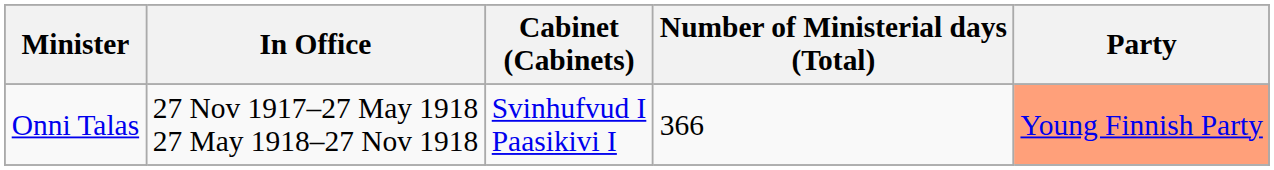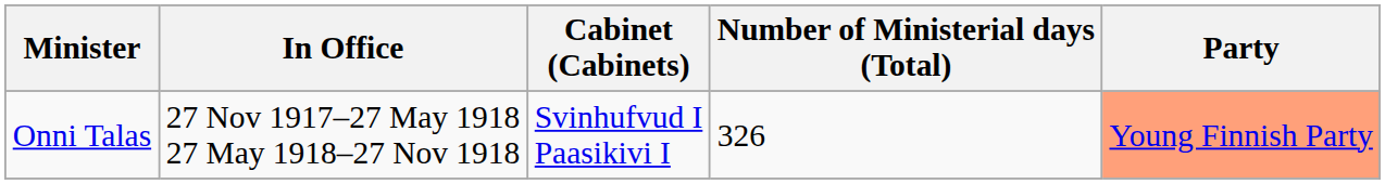Onni Talas | Number of Ministerial days (Total): 366 -> 326
